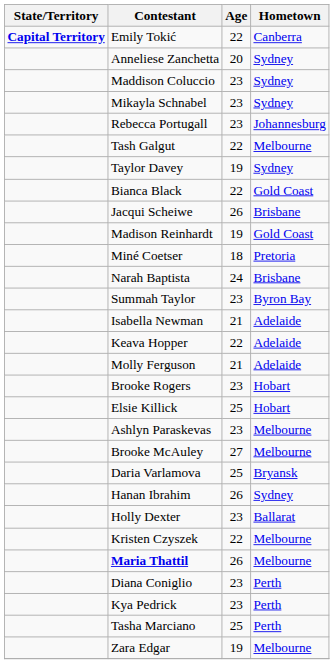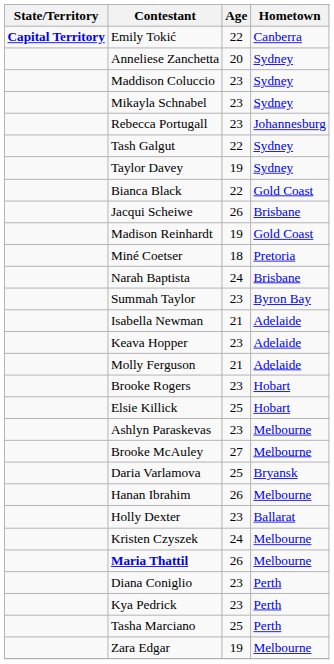Tash Galgut | Hometown: Melbourne -> Sydney
Keava Hopper | Age: 22 -> 23
Hanan Ibrahim | Hometown: Sydney -> Melbourne
Kristen Czyszek | Age: 22 -> 24
